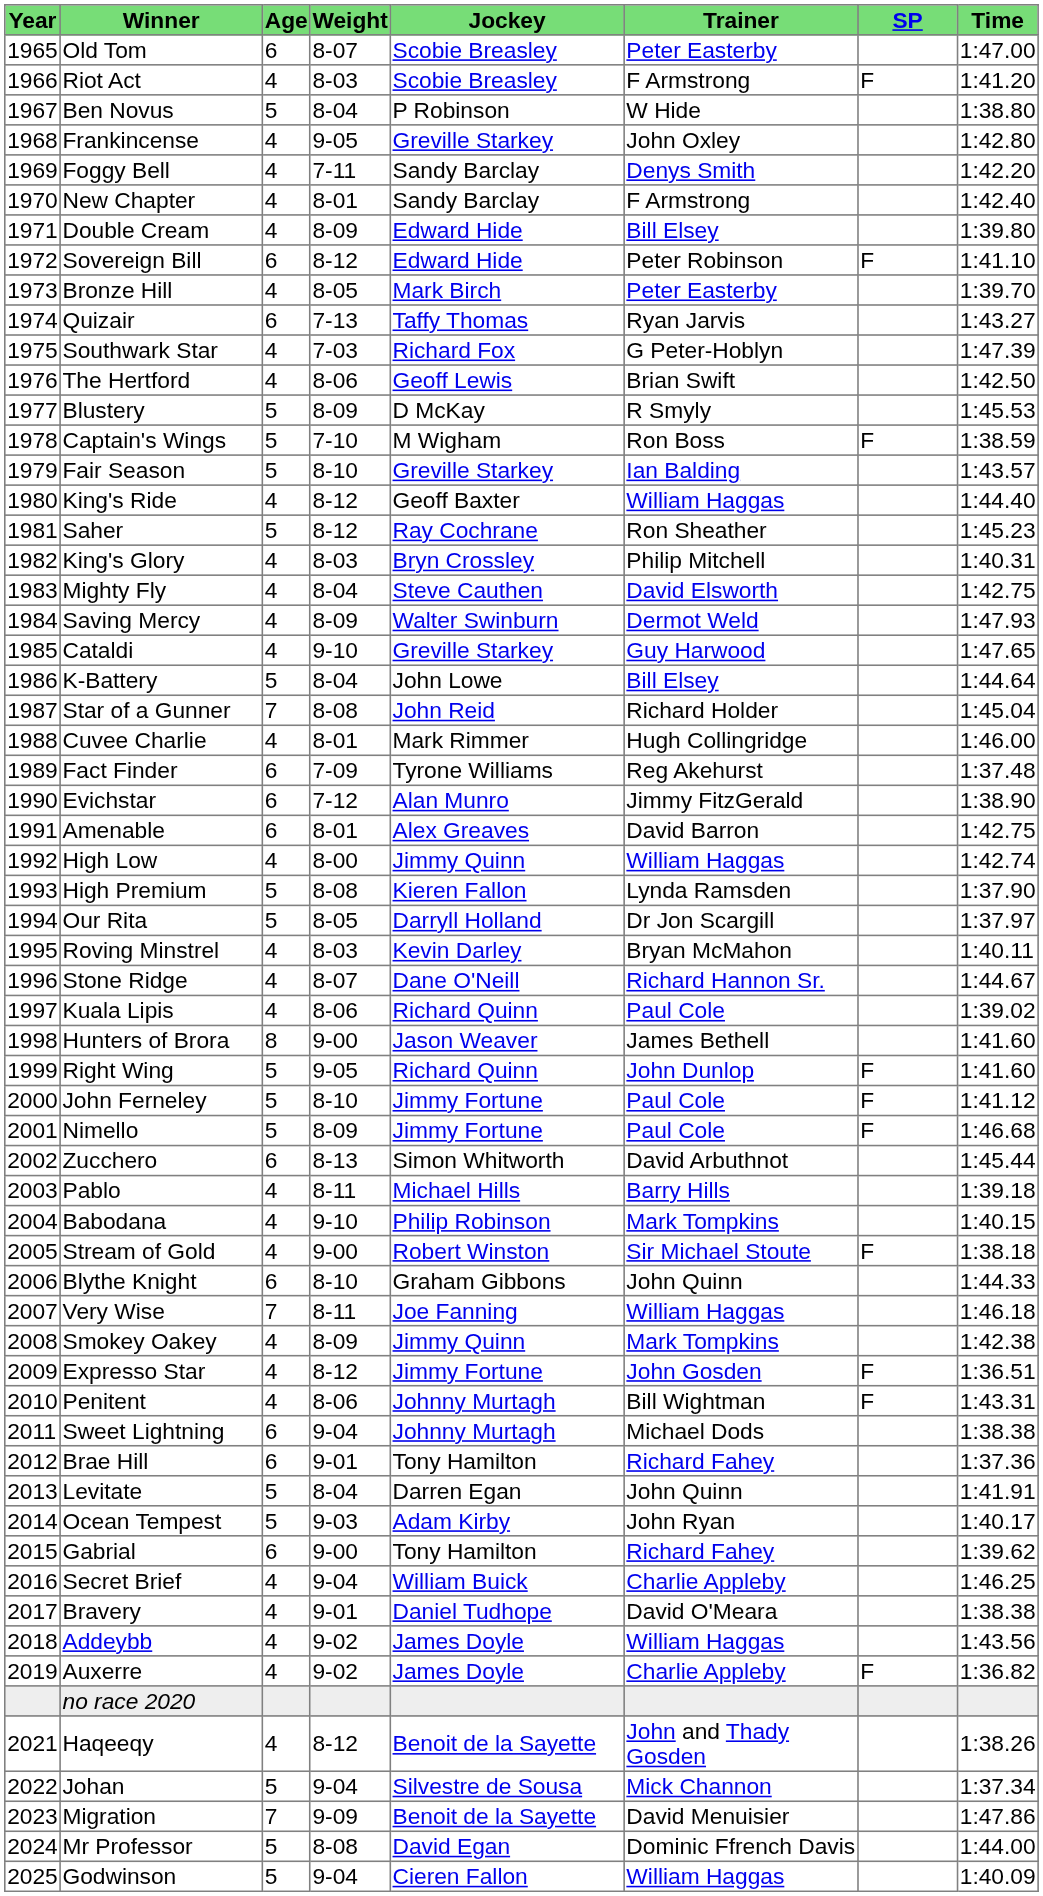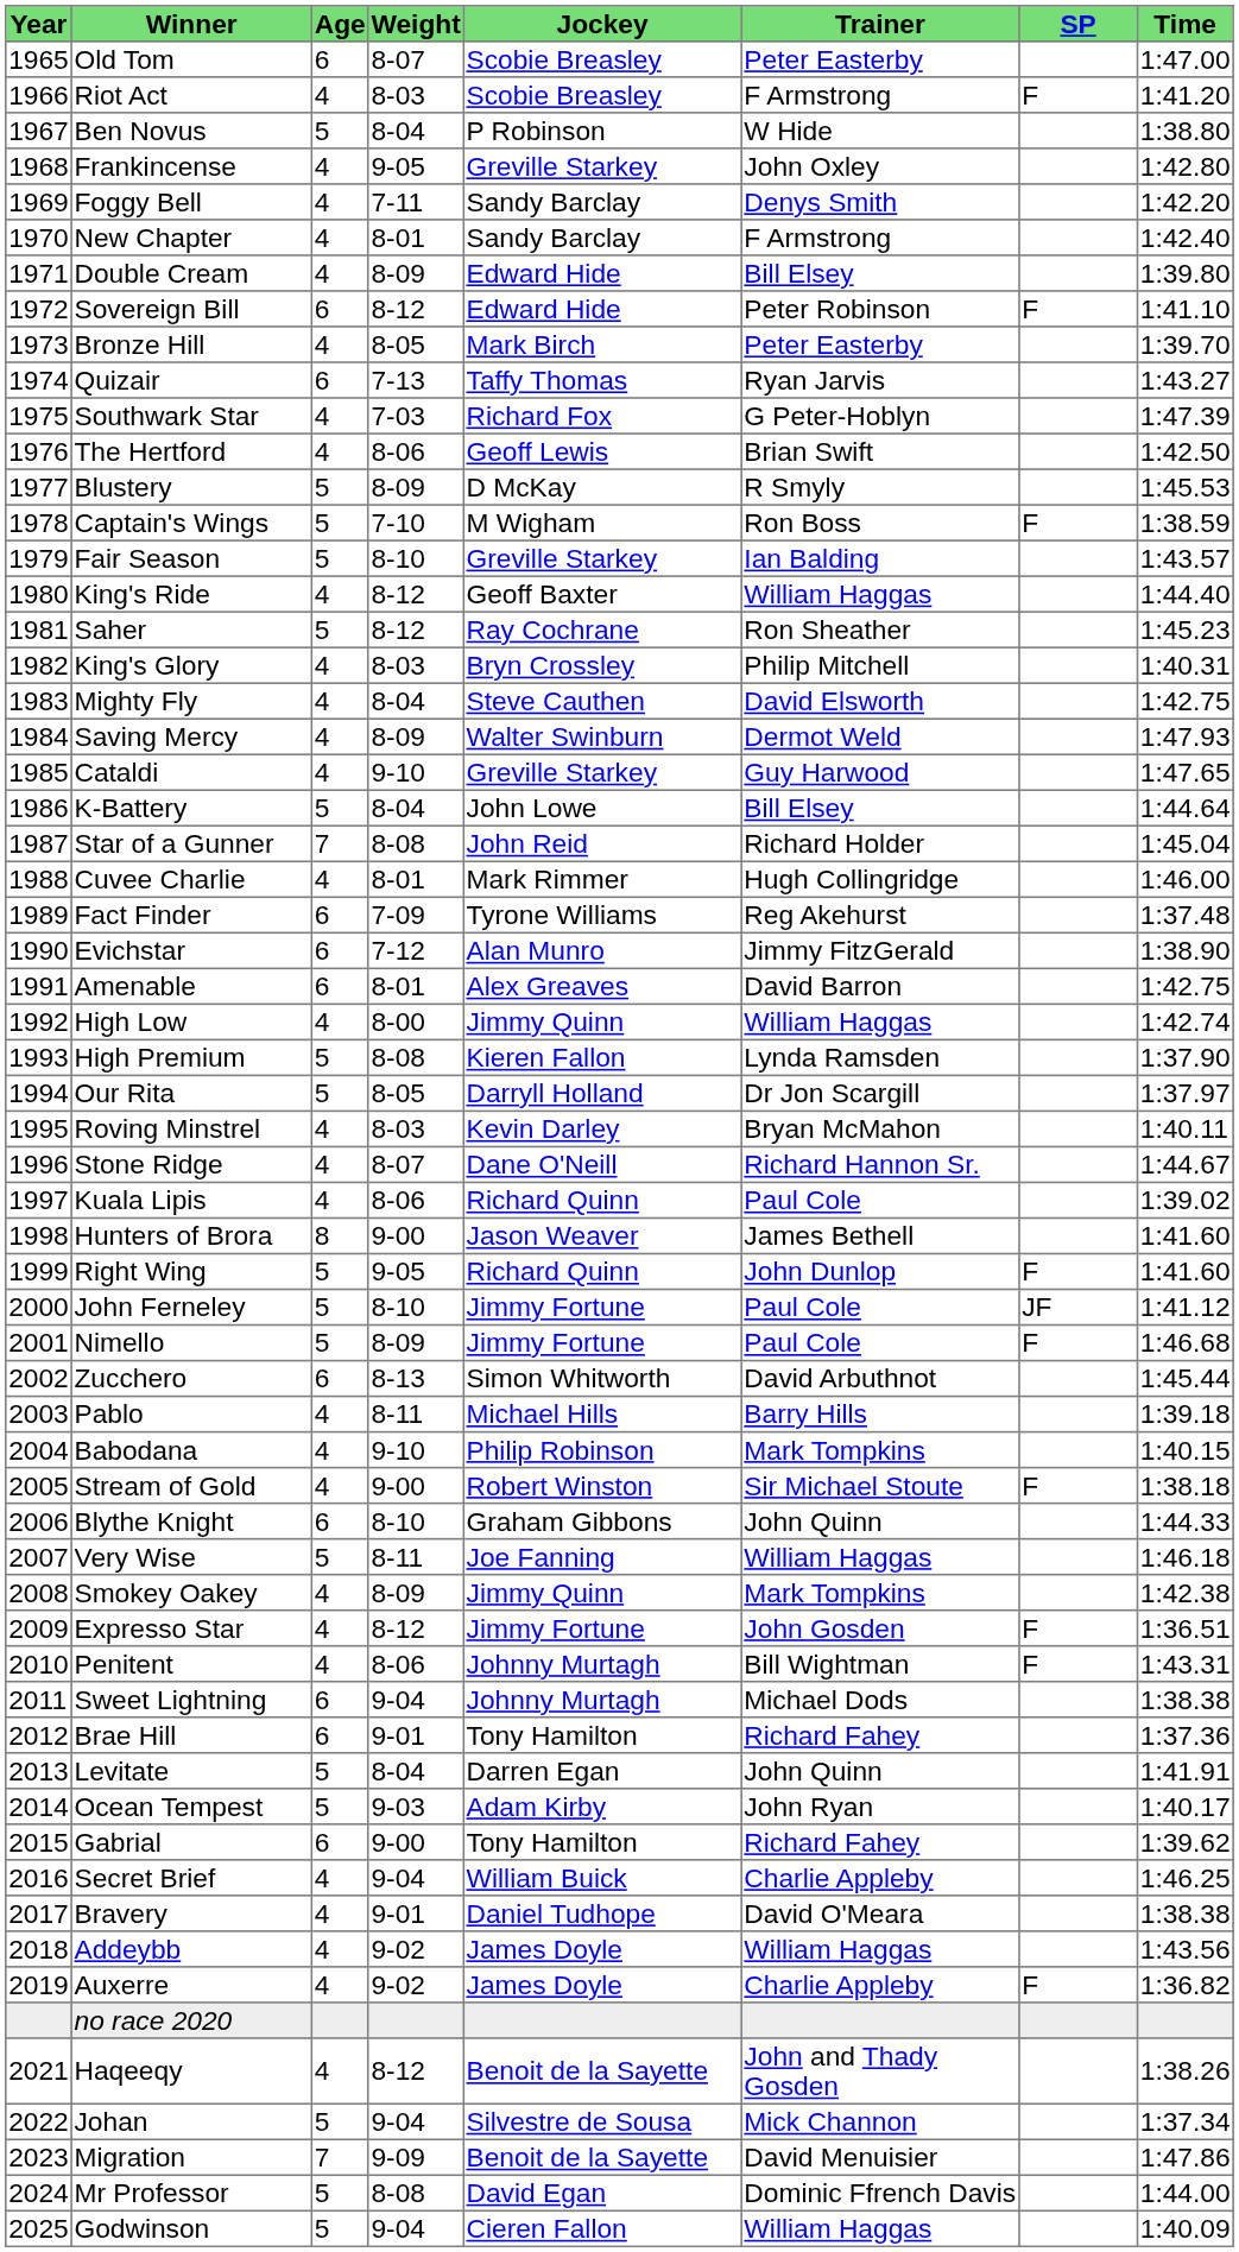John Ferneley | SP: F -> JF
Very Wise | Age: 7 -> 5
